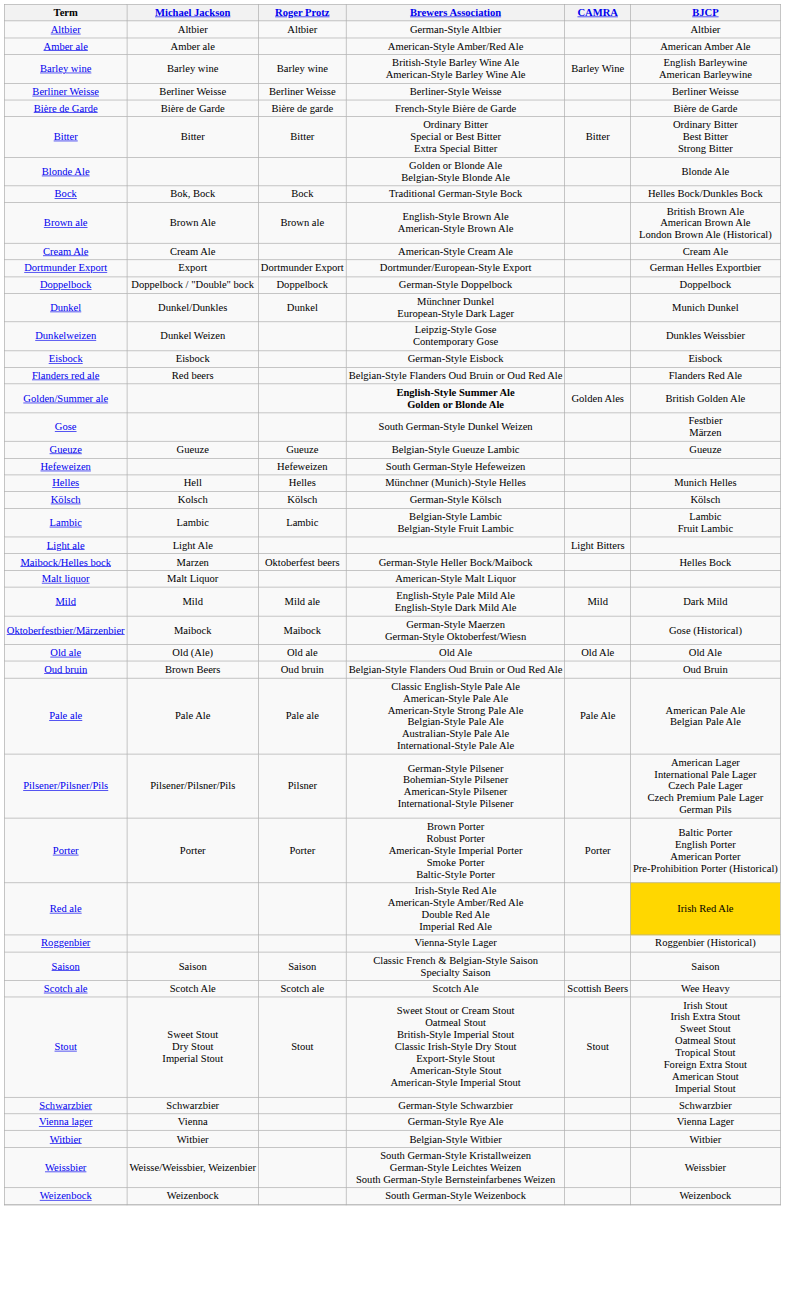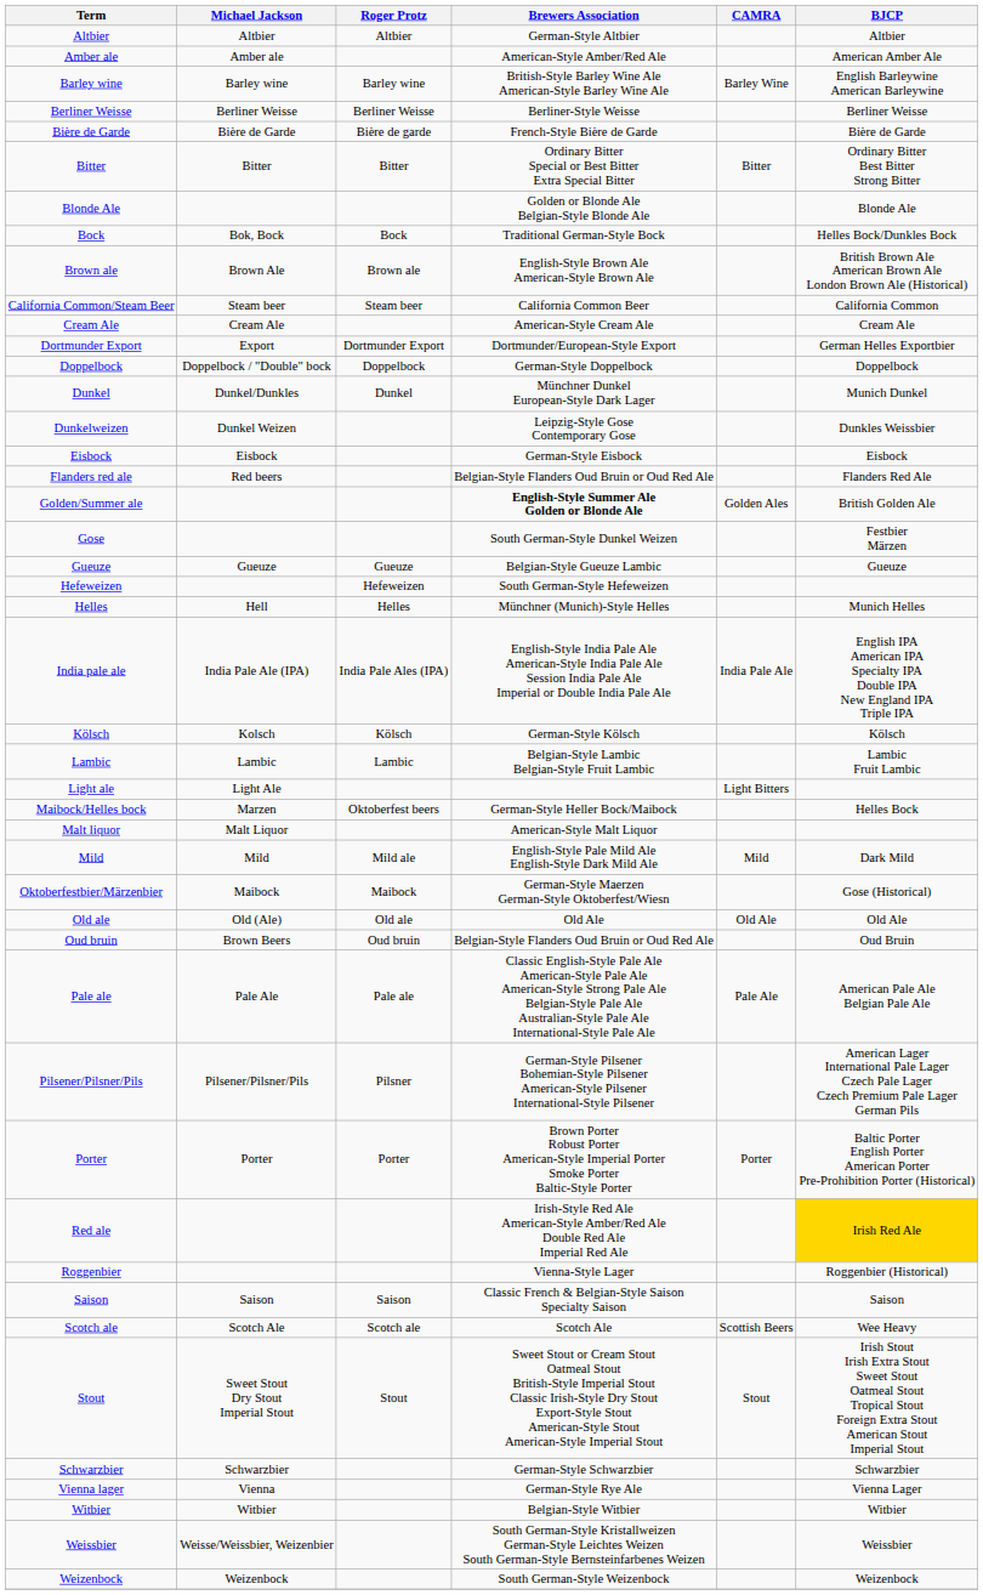+ row: California Common/Steam Beer | Steam beer | Steam beer | California Common Beer | California Common
+ row: India pale ale | India Pale Ale (IPA) | India Pale Ales (IPA) | English-Style India Pale Ale American-Style India Pale Ale Session India Pale Ale Imperial or Double India Pale Ale | India Pale Ale | English IPA American IPA Specialty IPA Double IPA New England IPA Triple IPA
